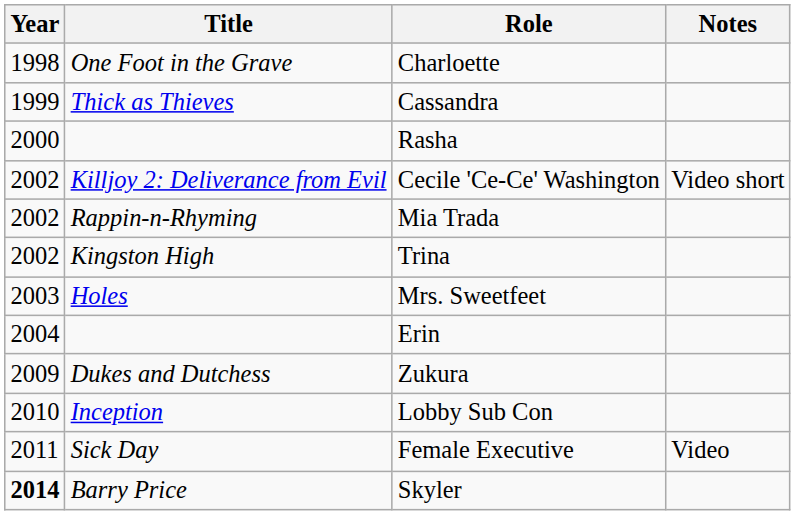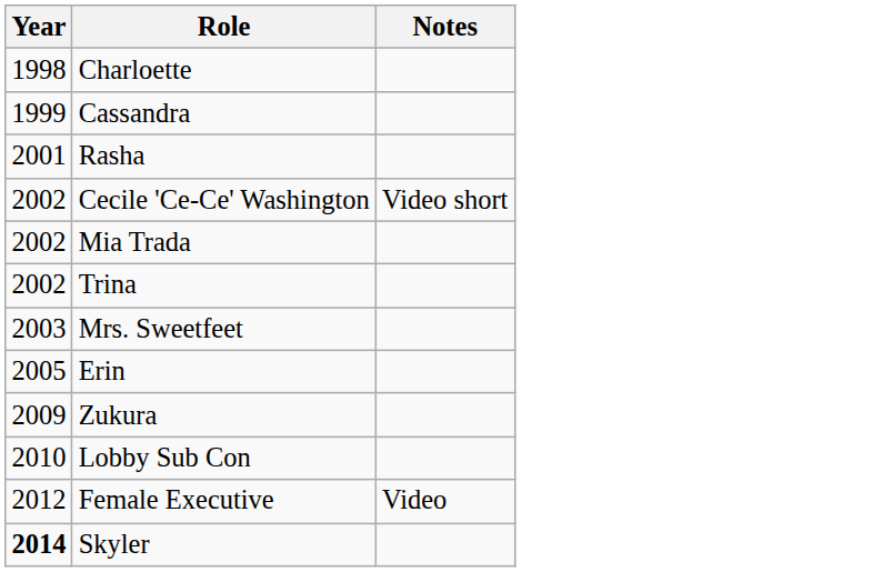- column: Title | One Foot in the Grave | Thick as Thieves | Killjoy 2: Deliverance from Evil | Rappin-n-Rhyming | Kingston High | Holes | Dukes and Dutchess | Inception | Sick Day | Barry Price
Rasha | Year: 2000 -> 2001
Erin | Year: 2004 -> 2005
Female Executive | Year: 2011 -> 2012
